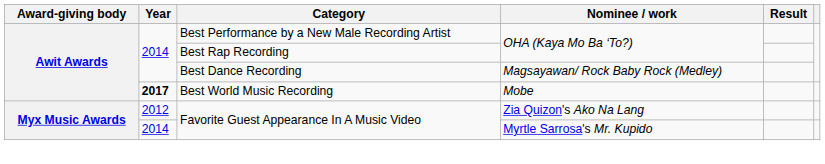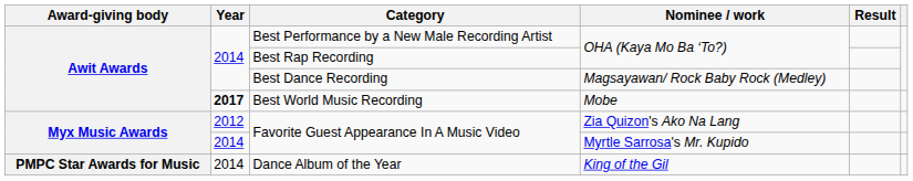+ row: PMPC Star Awards for Music | 2014 | Dance Album of the Year | King of the Gil
